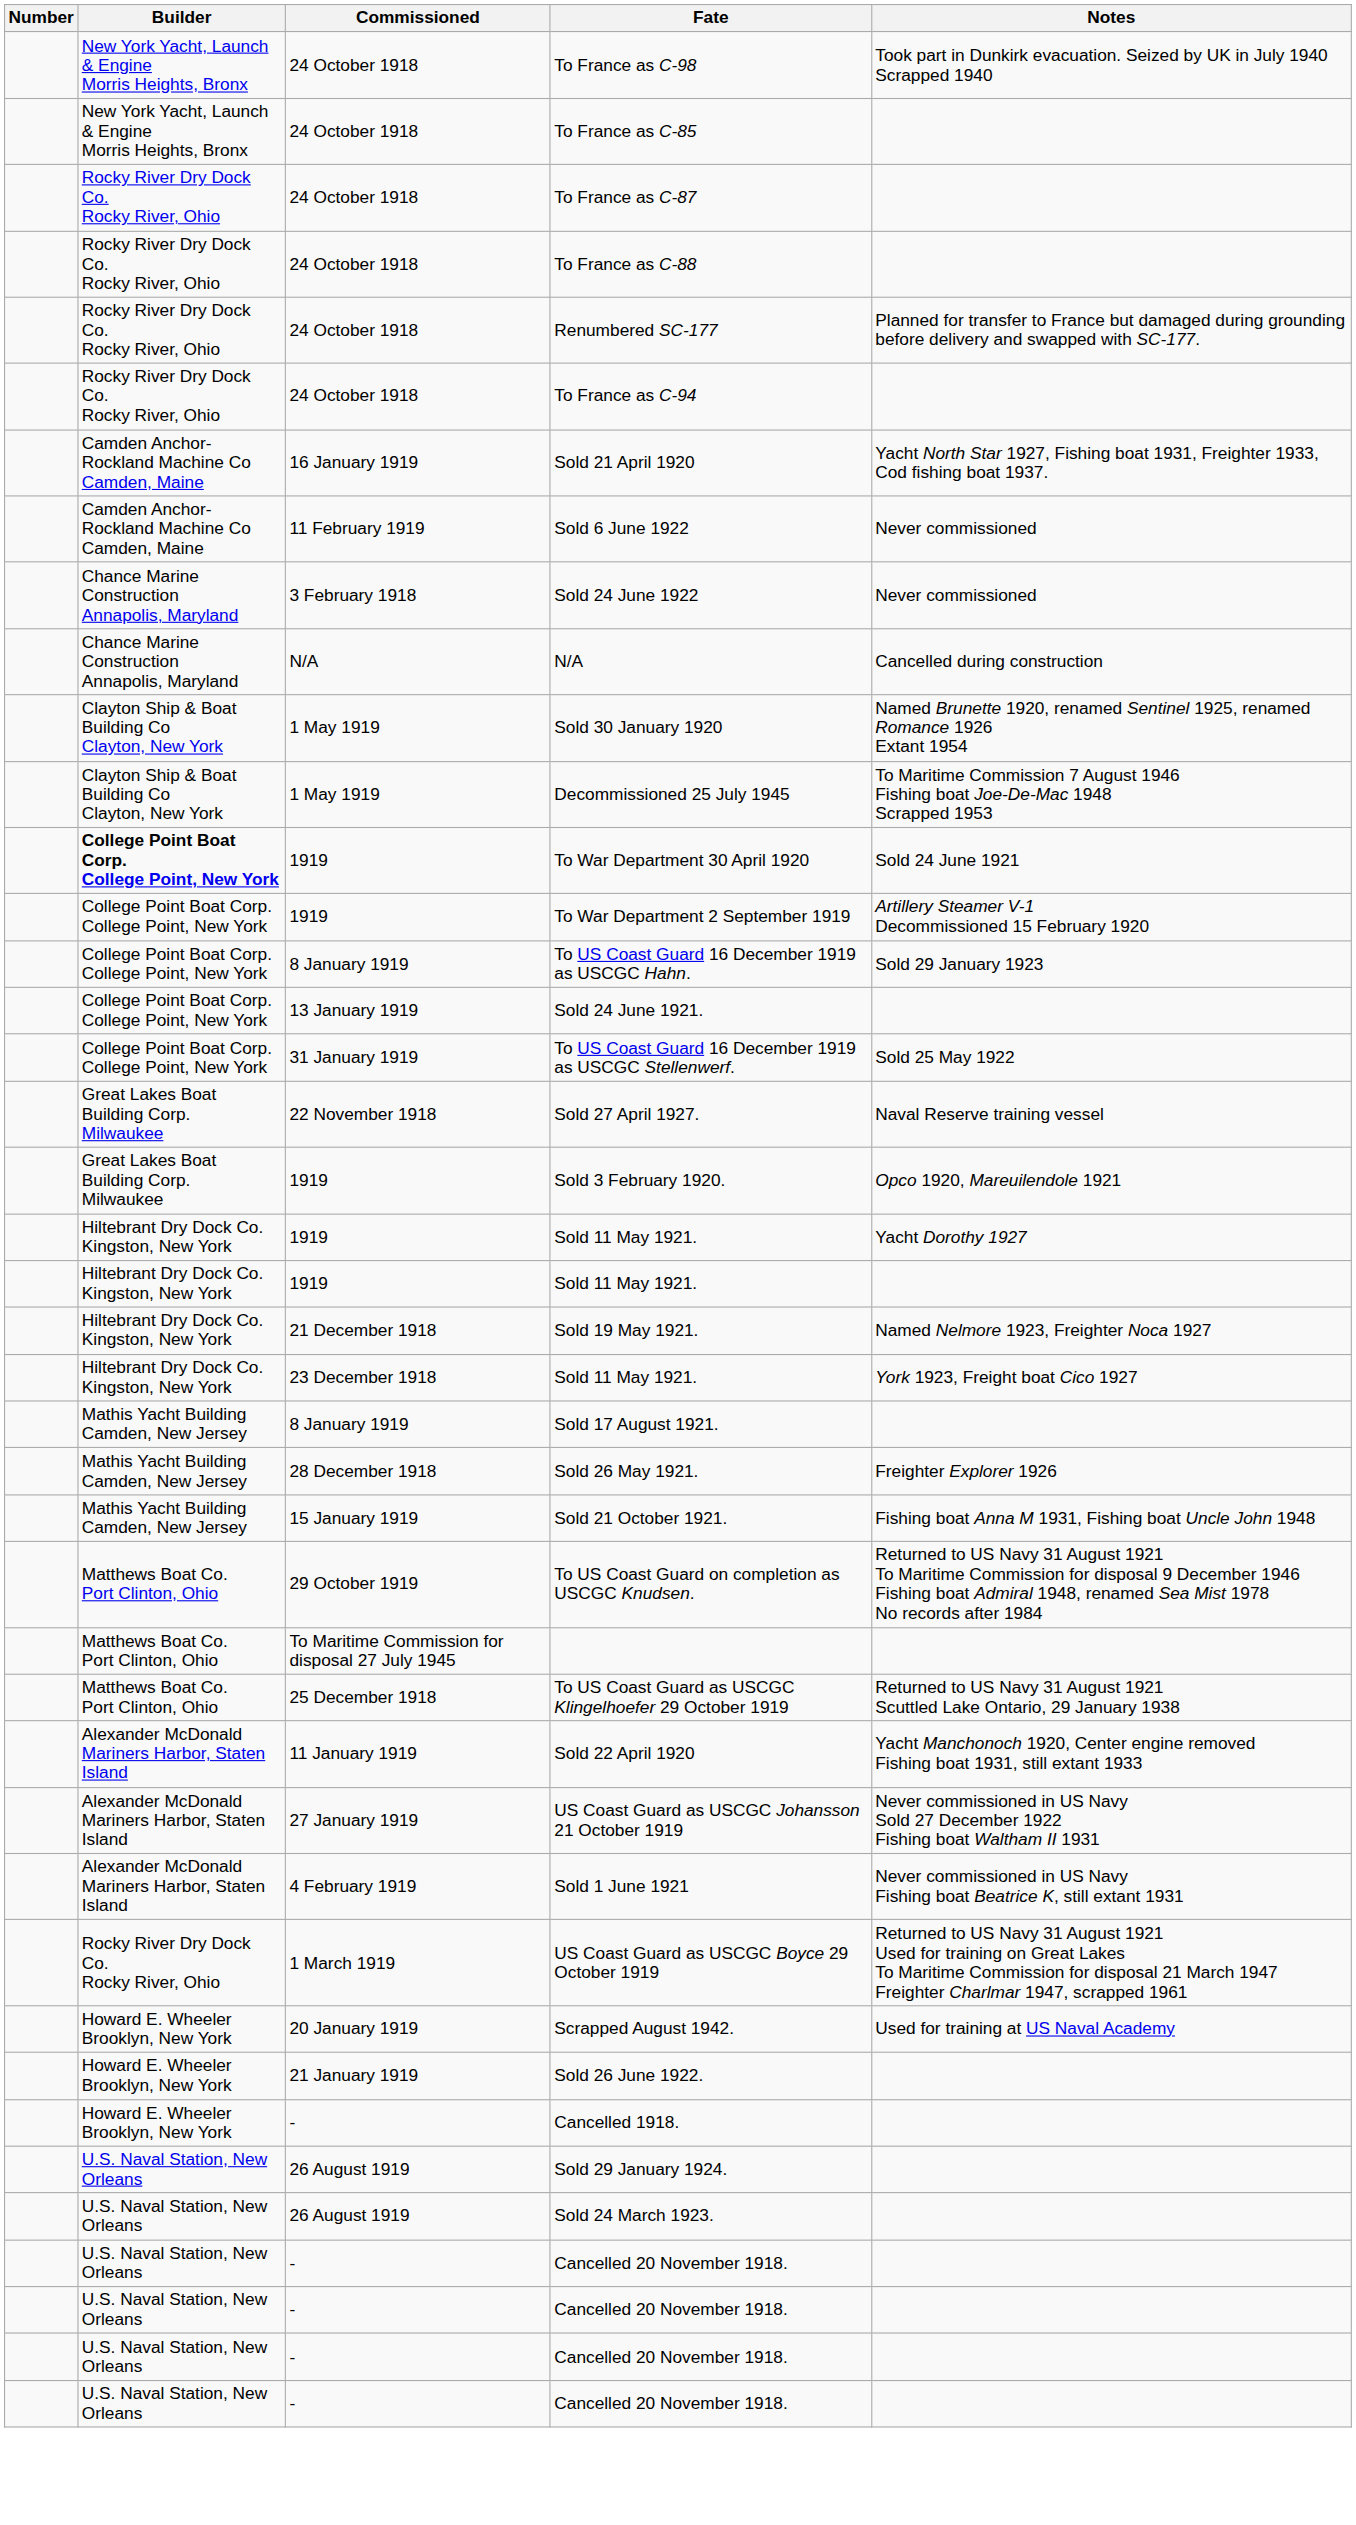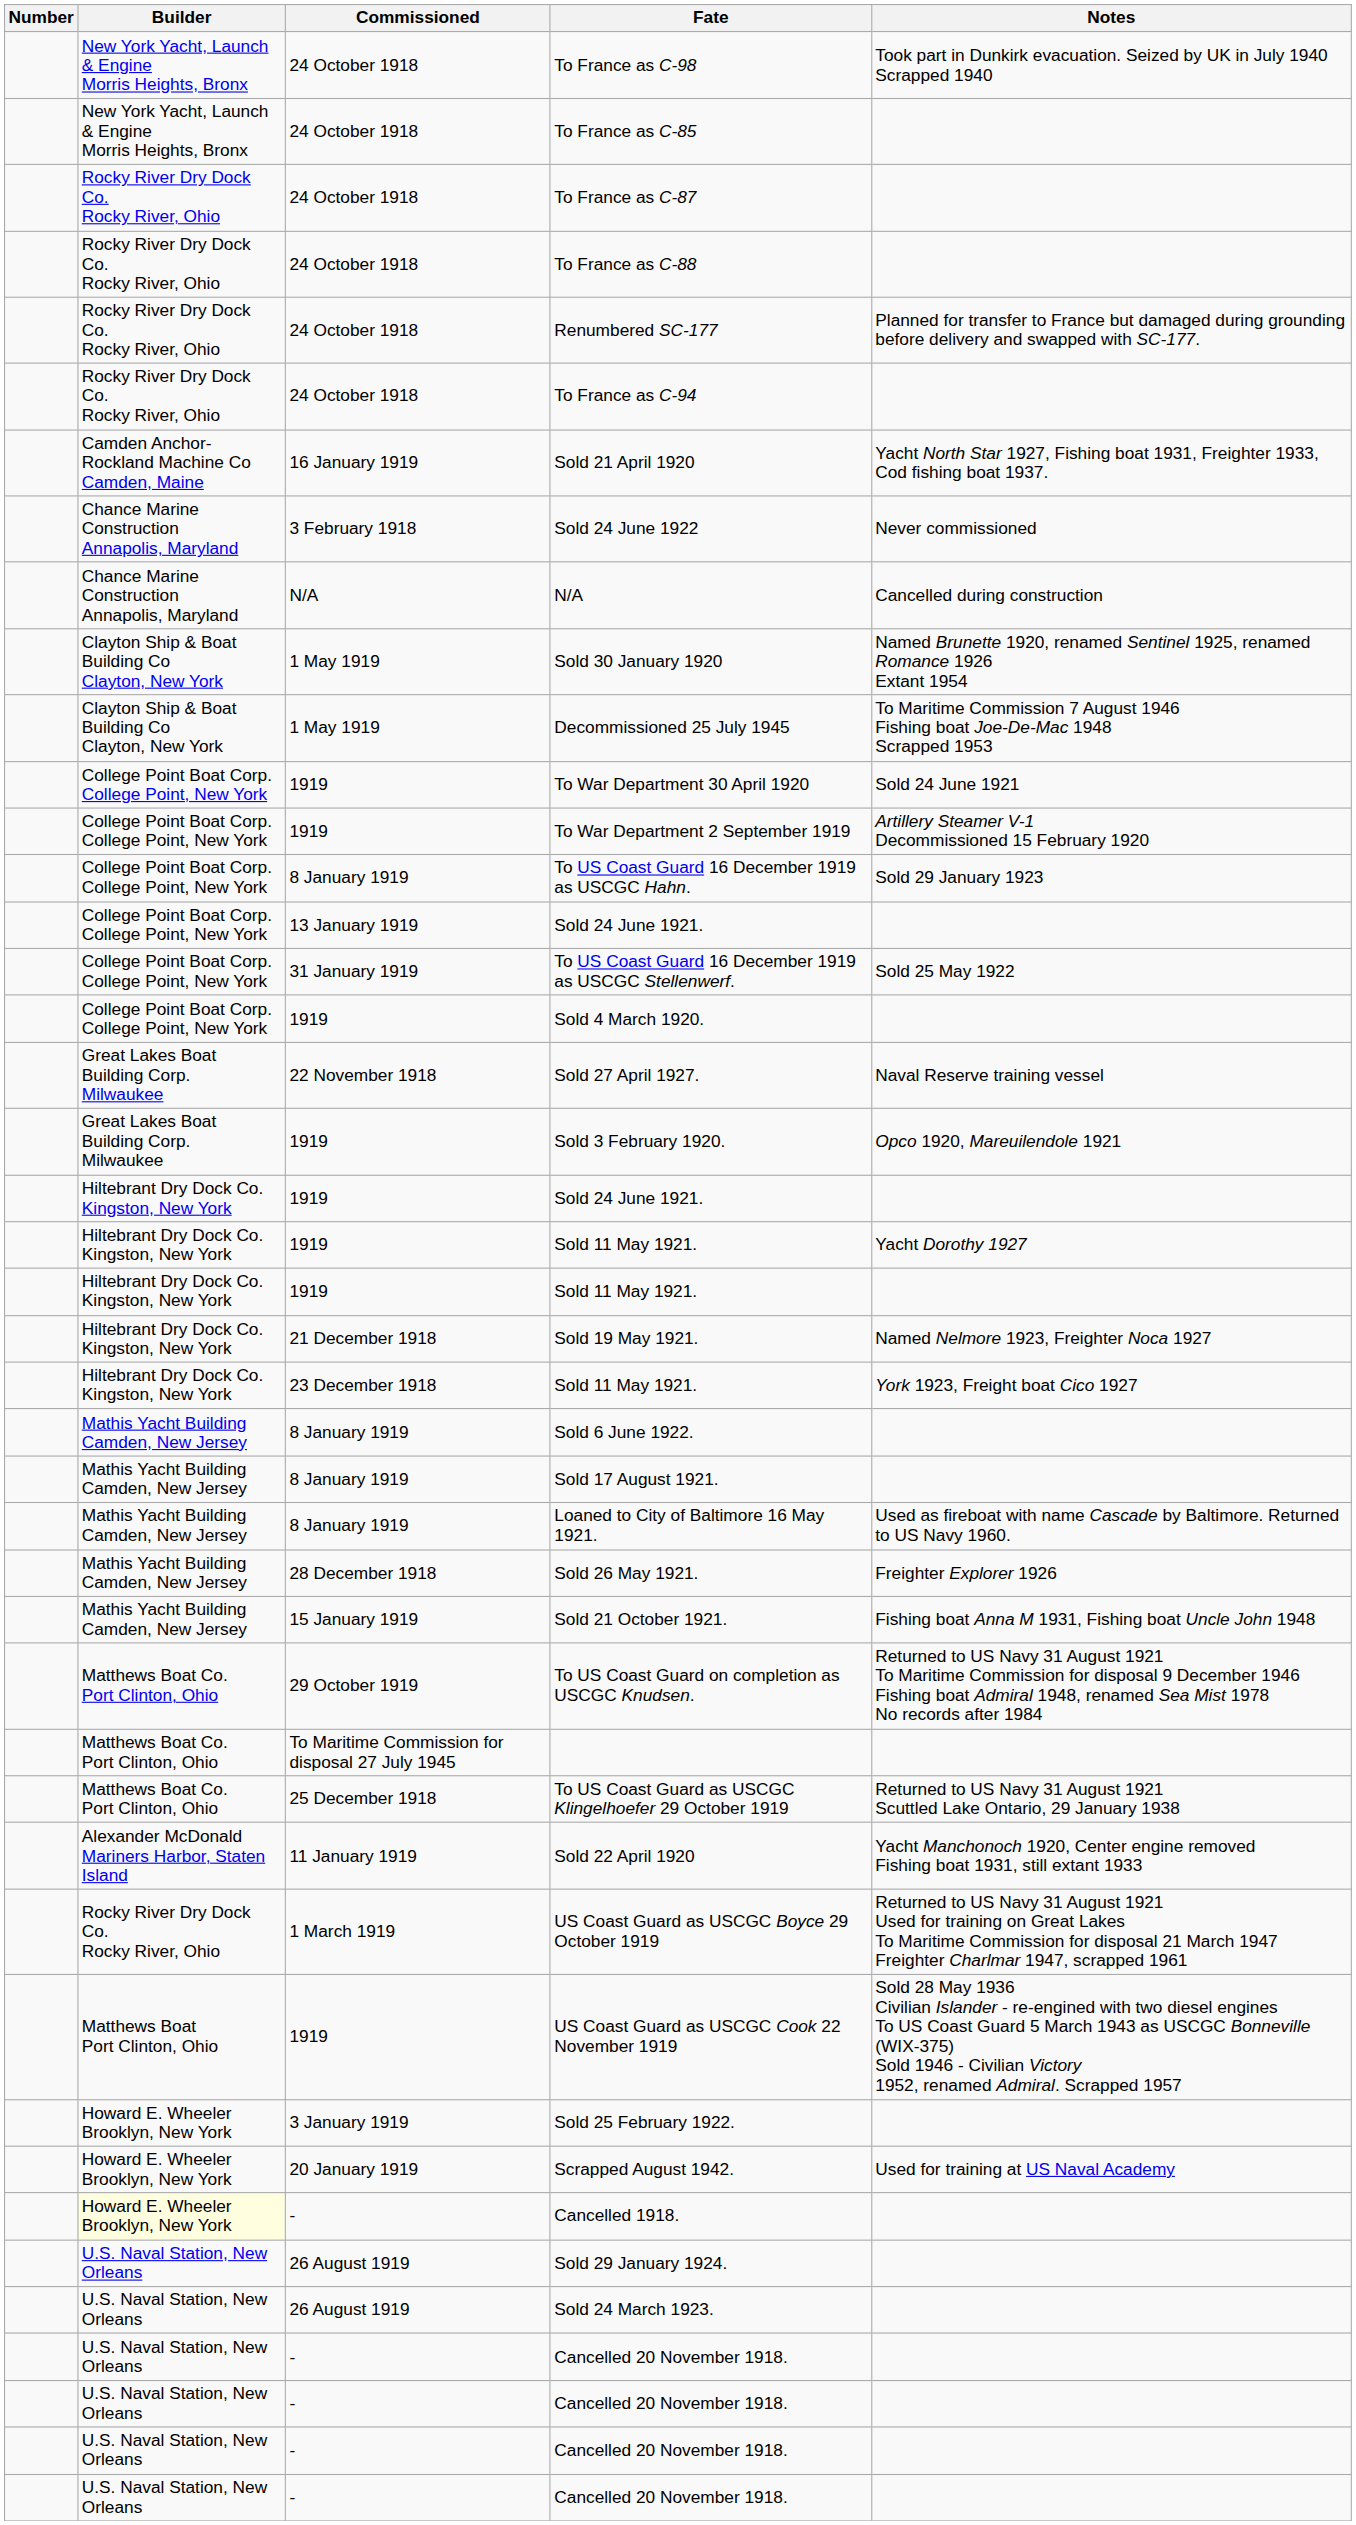- row: Camden Anchor-Rockland Machine Co Camden, Maine | 11 February 1919 | Sold 6 June 1922 | Never commissioned
To War Department 30 April 1920 | Builder: bold -> normal
+ row: College Point Boat Corp. College Point, New York | 1919 | Sold 4 March 1920.
+ row: Hiltebrant Dry Dock Co. Kingston, New York | 1919 | Sold 24 June 1921.
+ row: Mathis Yacht Building Camden, New Jersey | 8 January 1919 | Sold 6 June 1922.
+ row: Mathis Yacht Building Camden, New Jersey | 8 January 1919 | Loaned to City of Baltimore 16 May 1921. | Used as fireboat with name Cascade by Baltimore. Returned to US Navy 1960.
- row: Alexander McDonald Mariners Harbor, Staten Island | 27 January 1919 | US Coast Guard as USCGC Johansson 21 October 1919 | Never commissioned in US Navy Sold 27 December 1922 Fishing boat Waltham II 1931
- row: Alexander McDonald Mariners Harbor, Staten Island | 4 February 1919 | Sold 1 June 1921 | Never commissioned in US Navy Fishing boat Beatrice K, still extant 1931
+ row: Matthews Boat Port Clinton, Ohio | 1919 | US Coast Guard as USCGC Cook 22 November 1919 | Sold 28 May 1936 Civilian Islander - re-engined with two diesel engines To US Coast Guard 5 March 1943 as USCGC Bonneville (WIX-375) Sold 1946 - Civilian Victory 1952, renamed Admiral. Scrapped 1957
+ row: Howard E. Wheeler Brooklyn, New York | 3 January 1919 | Sold 25 February 1922.
- row: Howard E. Wheeler Brooklyn, New York | 21 January 1919 | Sold 26 June 1922.
Cancelled 1918. | Builder: no background -> lightyellow background
